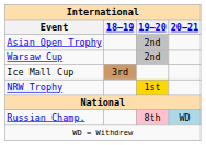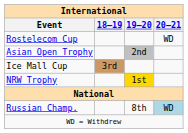+ row: Rostelecom Cup | WD
- row: Warsaw Cup | 2nd
Russian Champ. | 19–20: pink background -> no background
